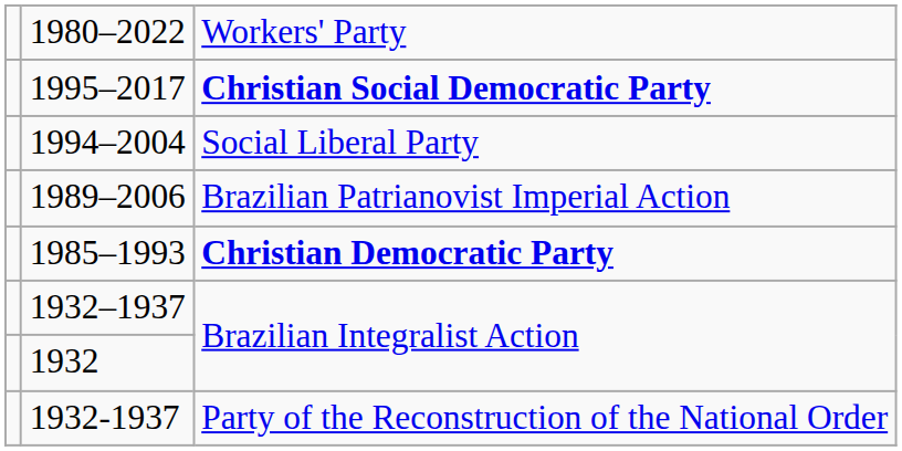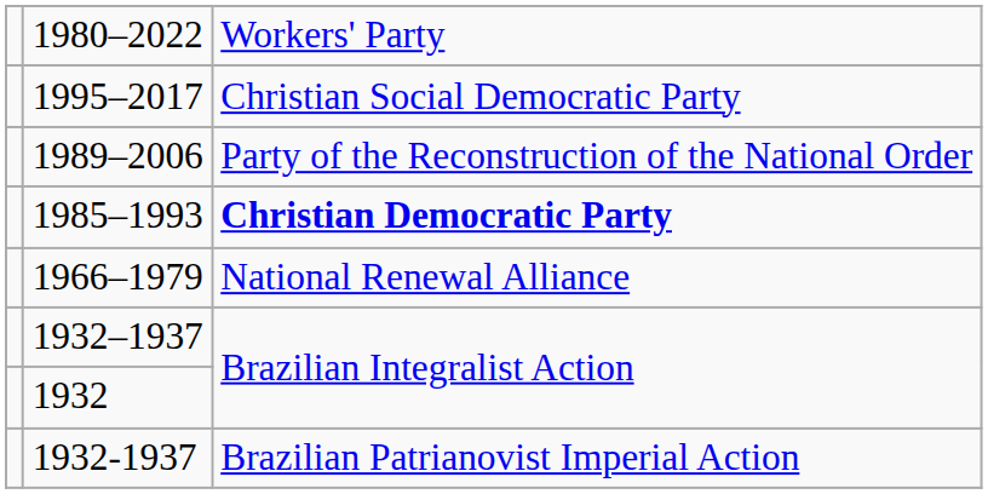1995–2017 | column 3: bold -> normal
- row: 1994–2004 | Social Liberal Party
1989–2006 | column 3: Brazilian Patrianovist Imperial Action -> Party of the Reconstruction of the National Order
+ row: 1966–1979 | National Renewal Alliance
1932-1937 | column 3: Party of the Reconstruction of the National Order -> Brazilian Patrianovist Imperial Action
